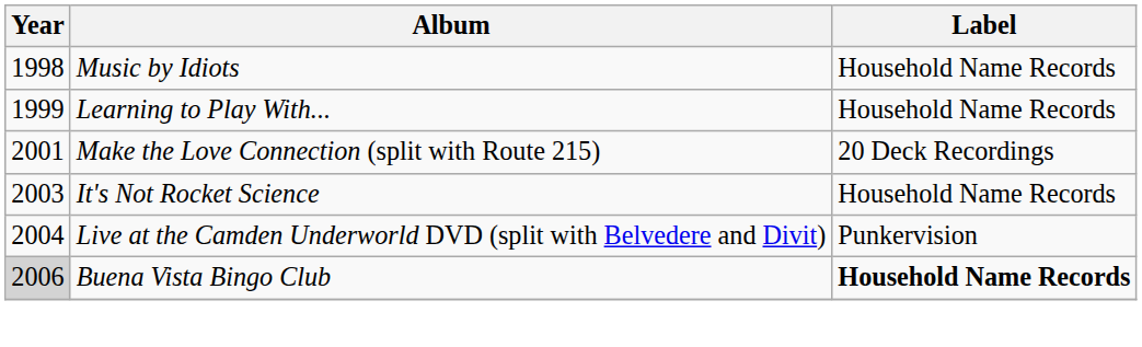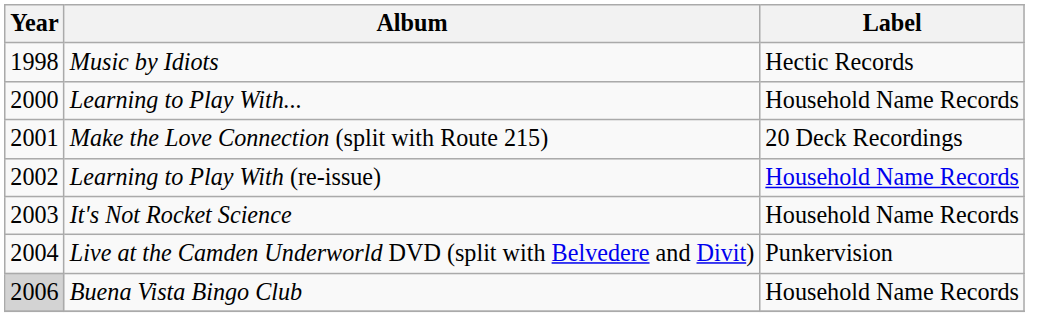Music by Idiots | Label: Household Name Records -> Hectic Records
Learning to Play With... | Year: 1999 -> 2000
+ row: 2002 | Learning to Play With (re-issue) | Household Name Records
Buena Vista Bingo Club | Label: bold -> normal
